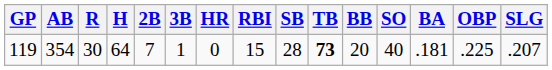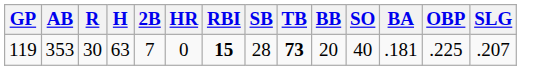- column: 3B | 1
119 | AB: 354 -> 353
119 | H: 64 -> 63
119 | RBI: normal -> bold
